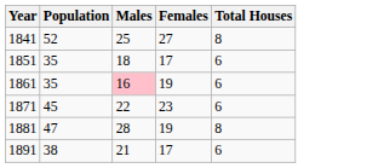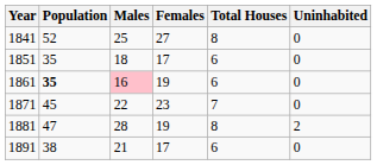+ column: Uninhabited | 0 | 0 | 0 | 0 | 2 | 0
1861 | Population: normal -> bold
1871 | Total Houses: 6 -> 7
